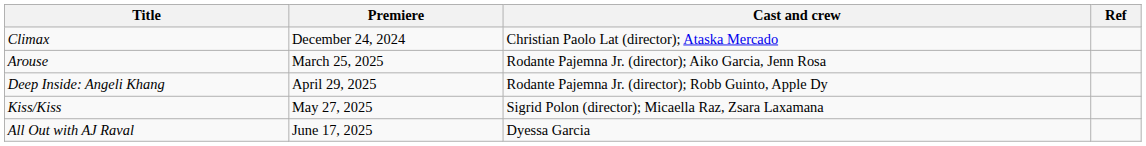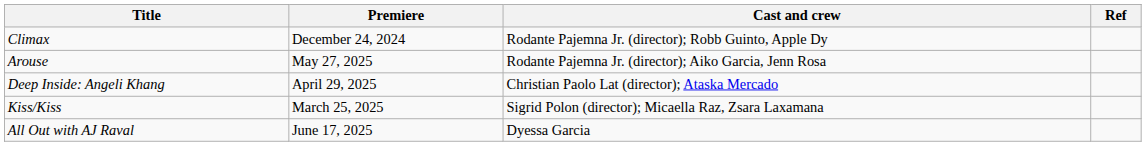Climax | Cast and crew: Christian Paolo Lat (director); Ataska Mercado -> Rodante Pajemna Jr. (director); Robb Guinto, Apple Dy
Arouse | Premiere: March 25, 2025 -> May 27, 2025
Deep Inside: Angeli Khang | Cast and crew: Rodante Pajemna Jr. (director); Robb Guinto, Apple Dy -> Christian Paolo Lat (director); Ataska Mercado
Kiss/Kiss | Premiere: May 27, 2025 -> March 25, 2025
